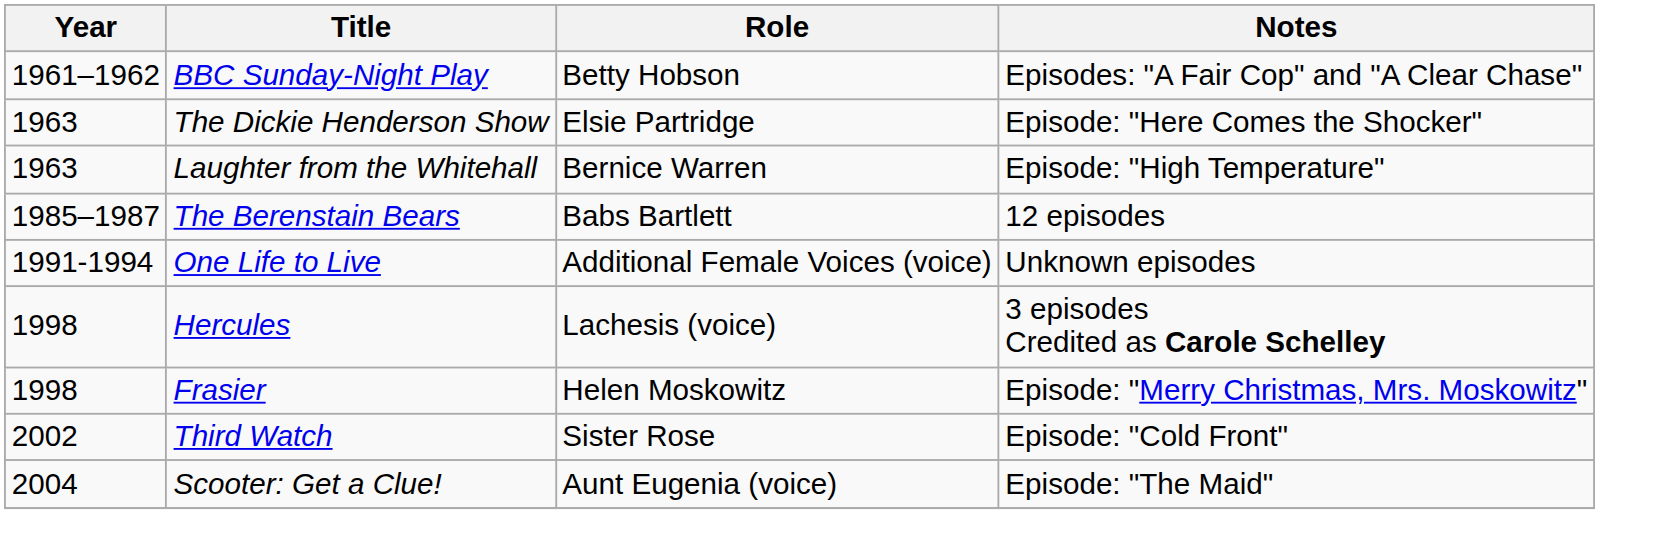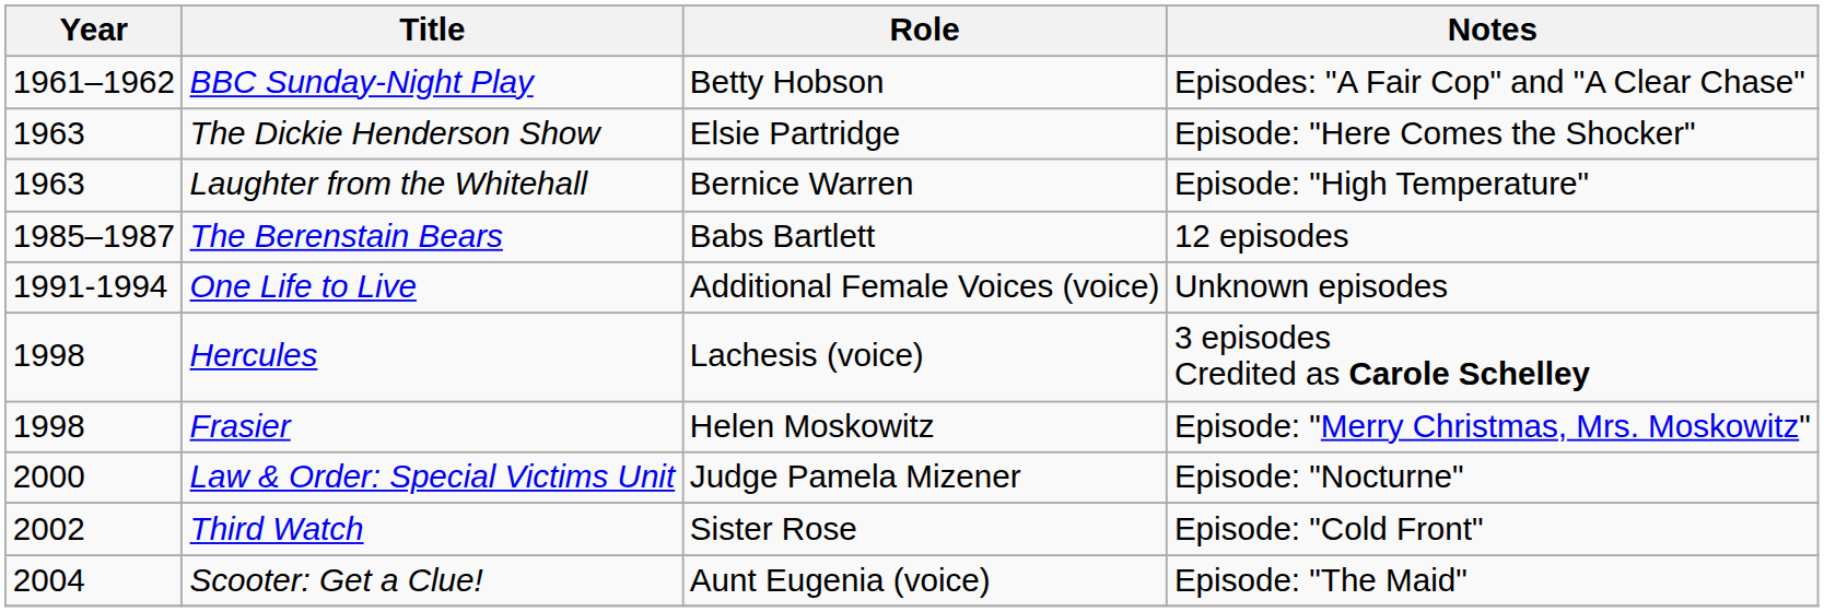+ row: 2000 | Law & Order: Special Victims Unit | Judge Pamela Mizener | Episode: "Nocturne"
